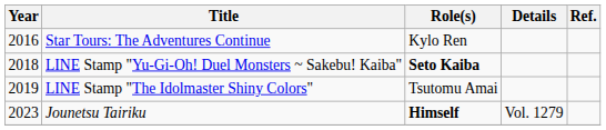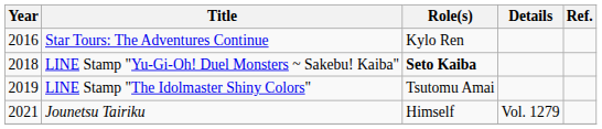Jounetsu Tairiku | Year: 2023 -> 2021
Jounetsu Tairiku | Role(s): bold -> normal
